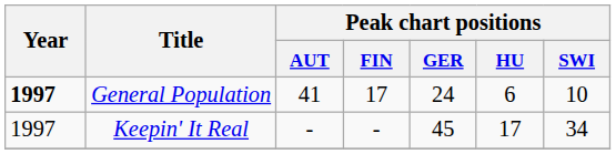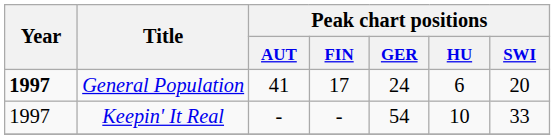General Population | Peak chart positions / SWI: 10 -> 20
Keepin' It Real | Peak chart positions / GER: 45 -> 54
Keepin' It Real | Peak chart positions / HU: 17 -> 10
Keepin' It Real | Peak chart positions / SWI: 34 -> 33
